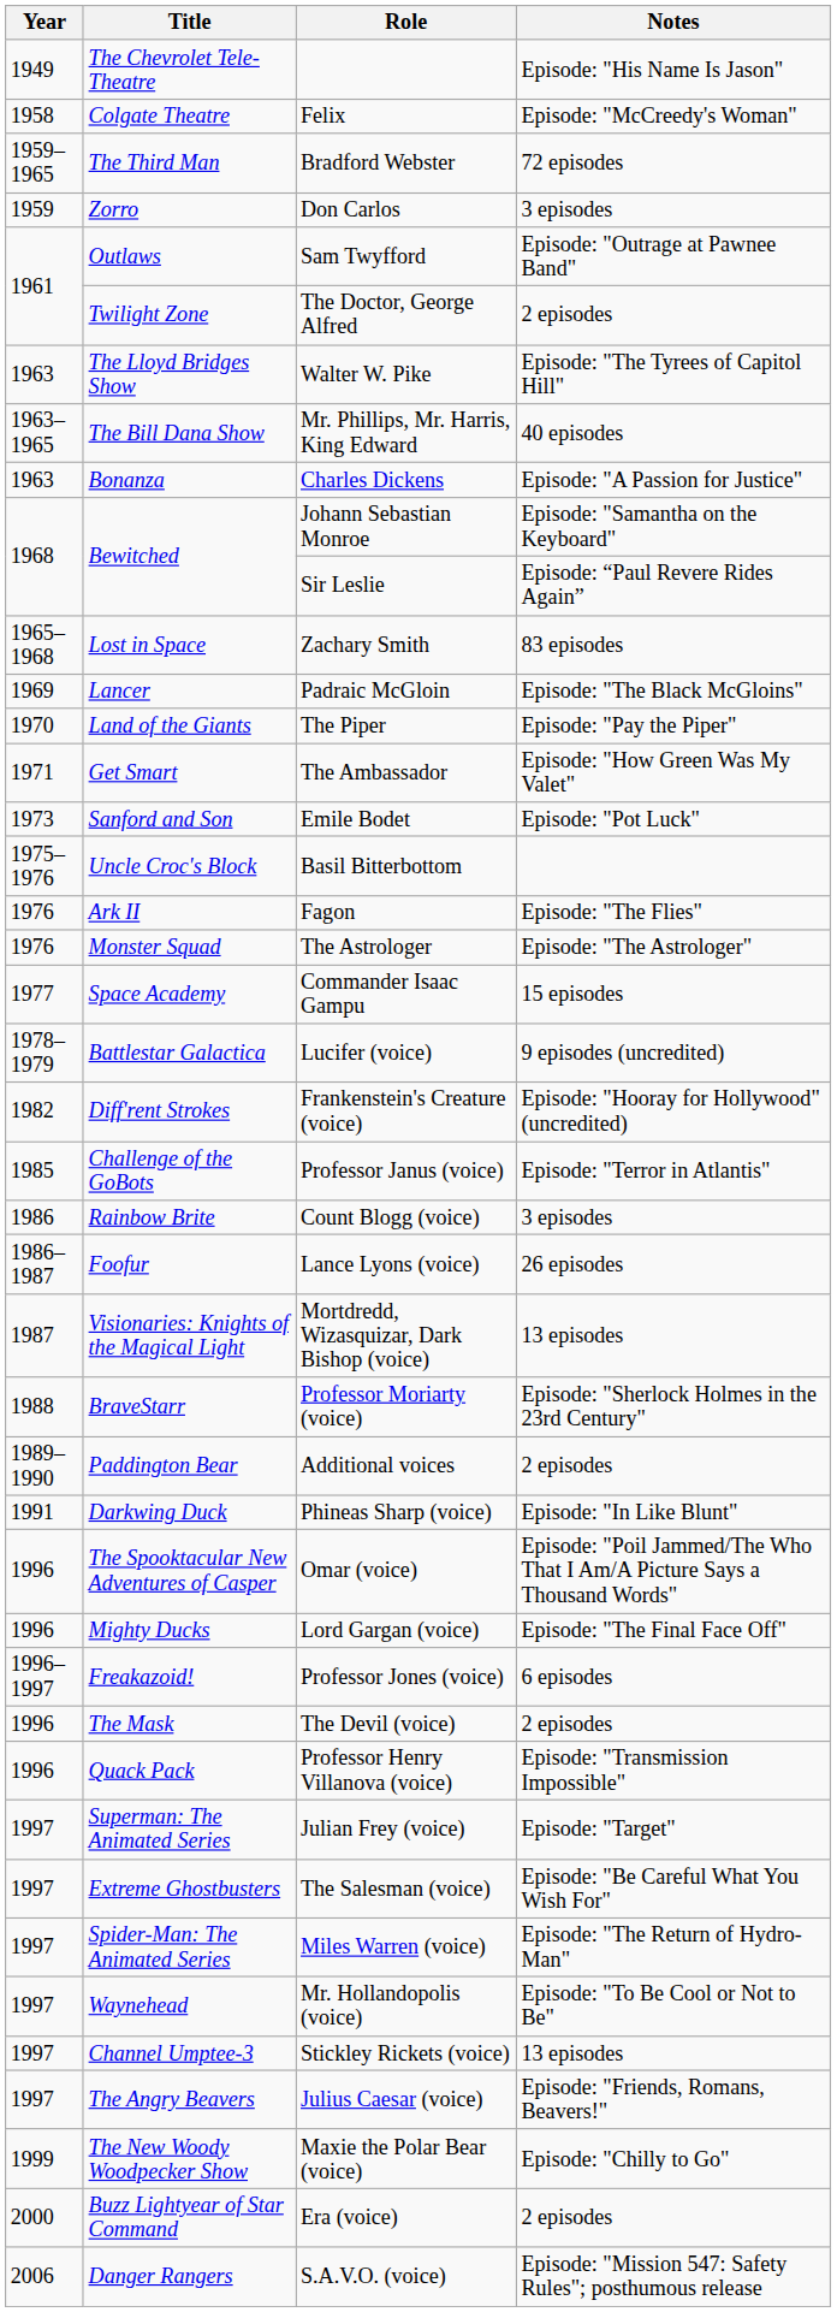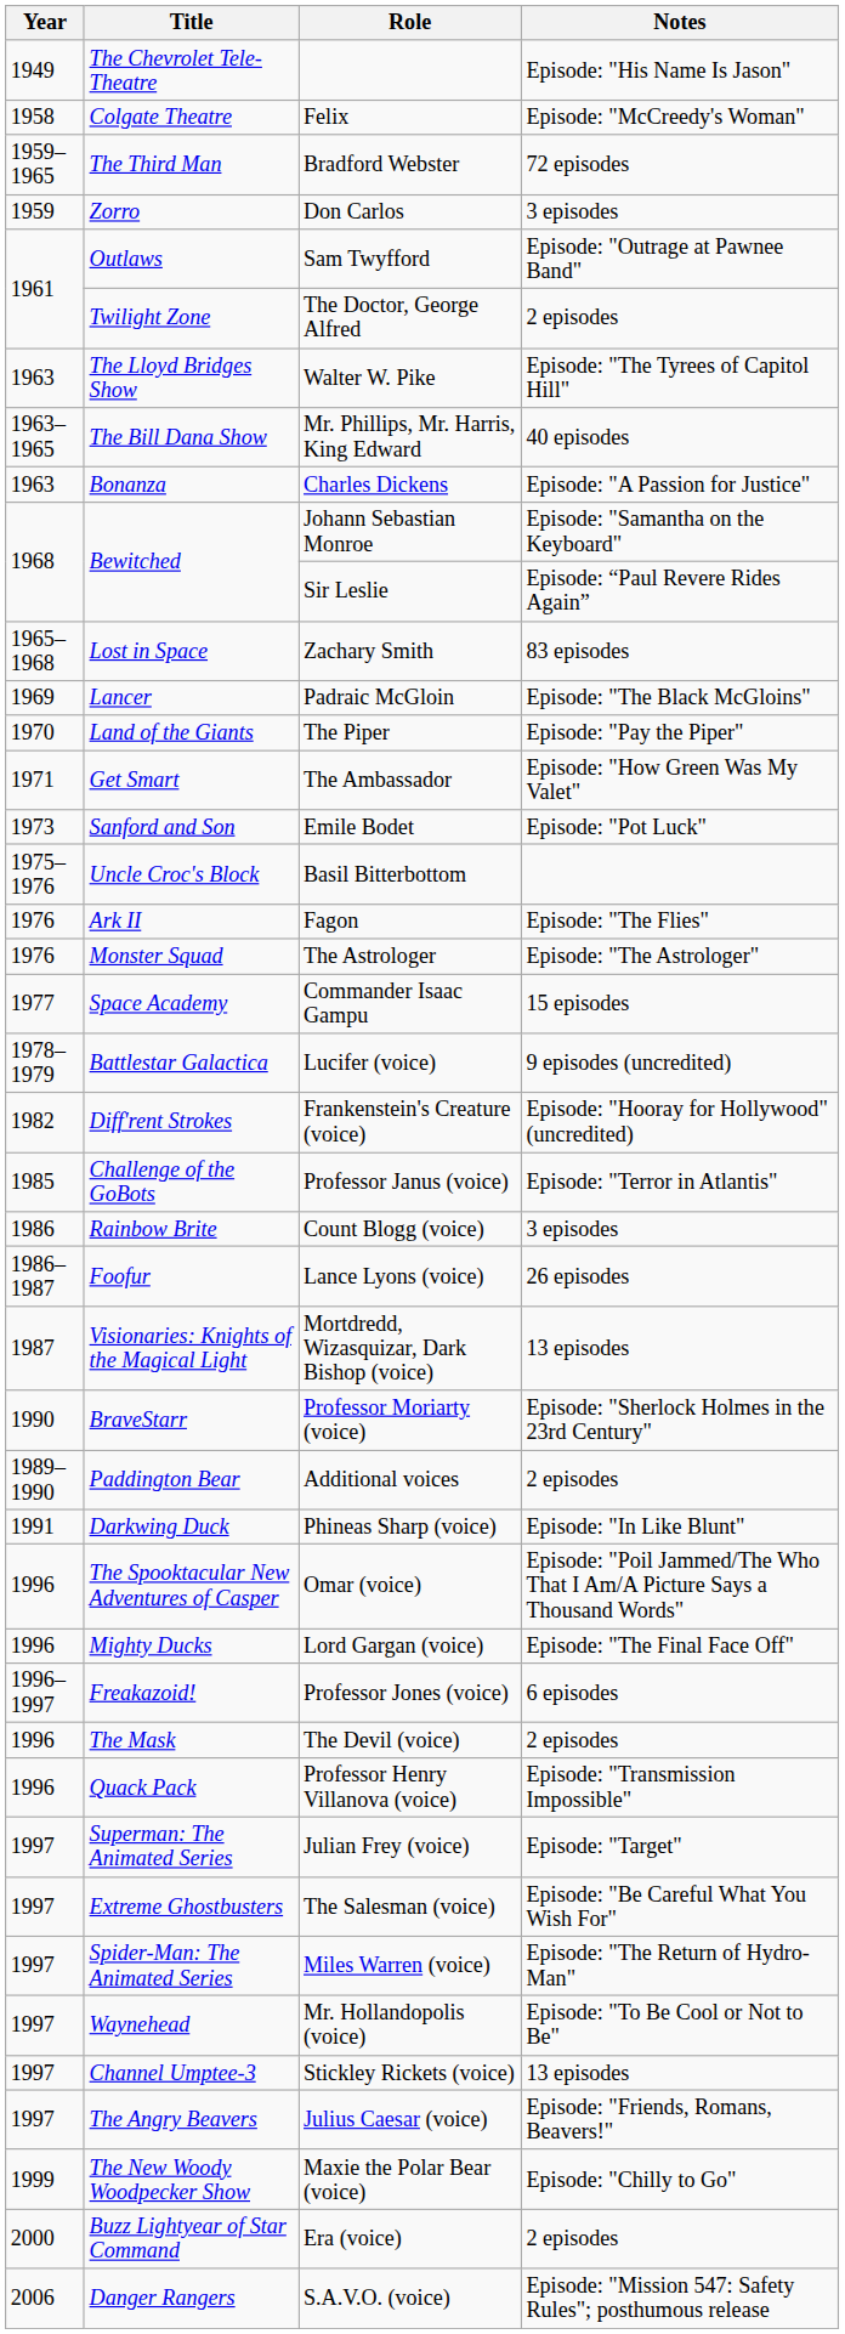Professor Moriarty (voice) | Year: 1988 -> 1990
